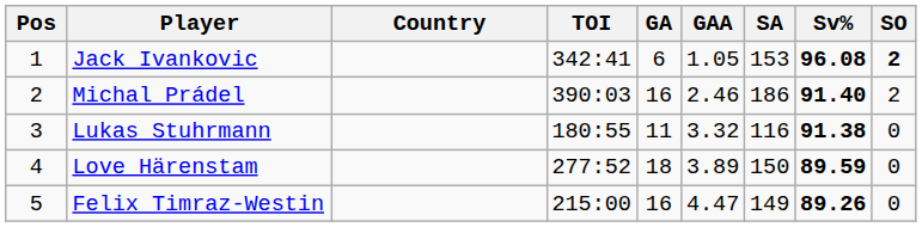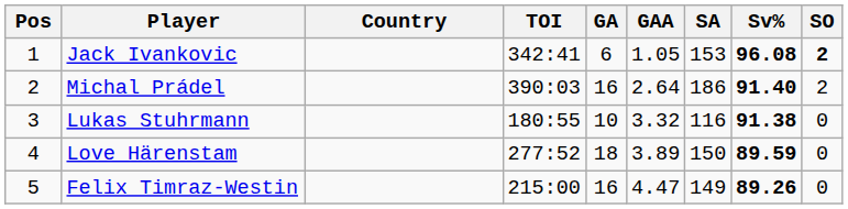Michal Prádel | GAA: 2.46 -> 2.64
Lukas Stuhrmann | GA: 11 -> 10
